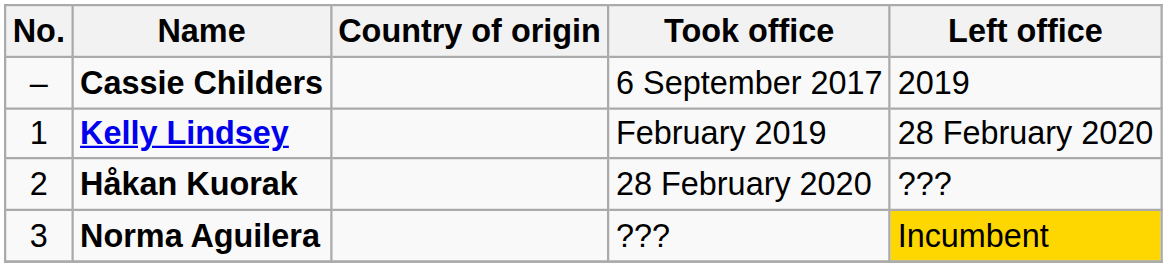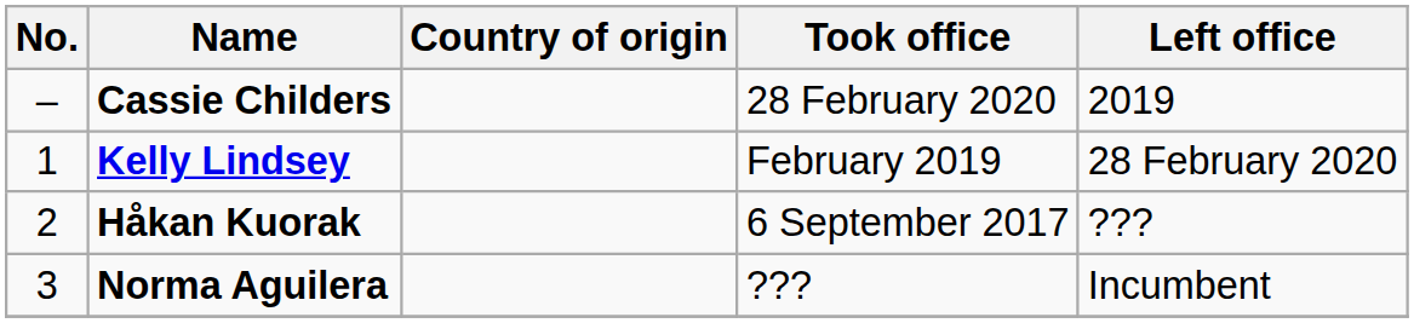Cassie Childers | Took office: 6 September 2017 -> 28 February 2020
Håkan Kuorak | Took office: 28 February 2020 -> 6 September 2017
Norma Aguilera | Left office: gold background -> no background
